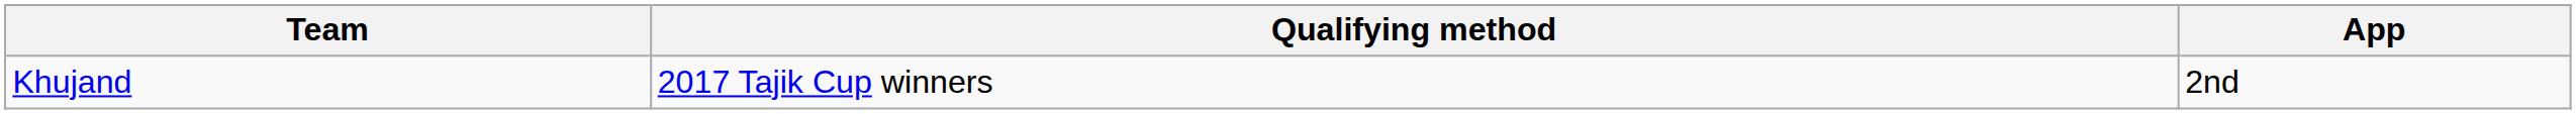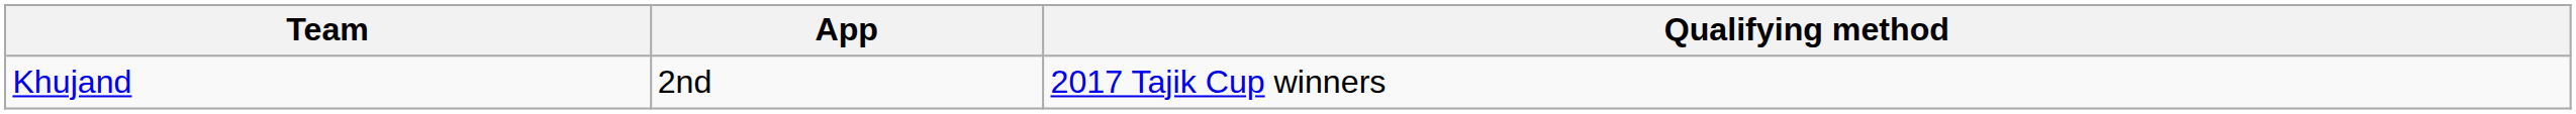columns swapped: Qualifying method <-> App
